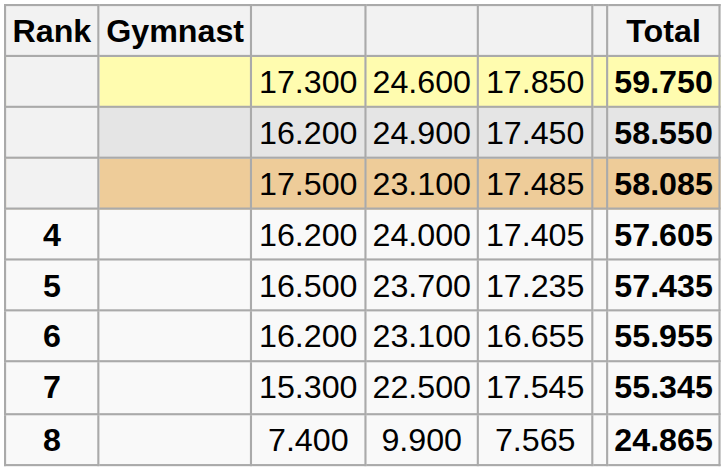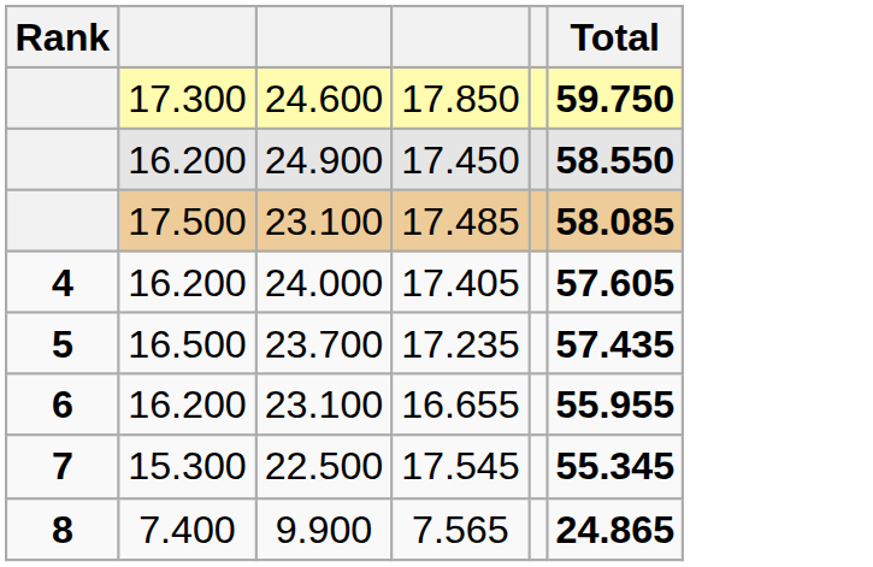- column: Gymnast
